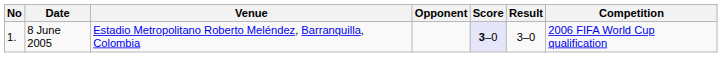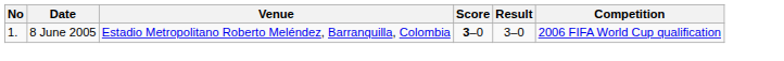- column: Opponent
8 June 2005 | Score: lavender background -> no background
